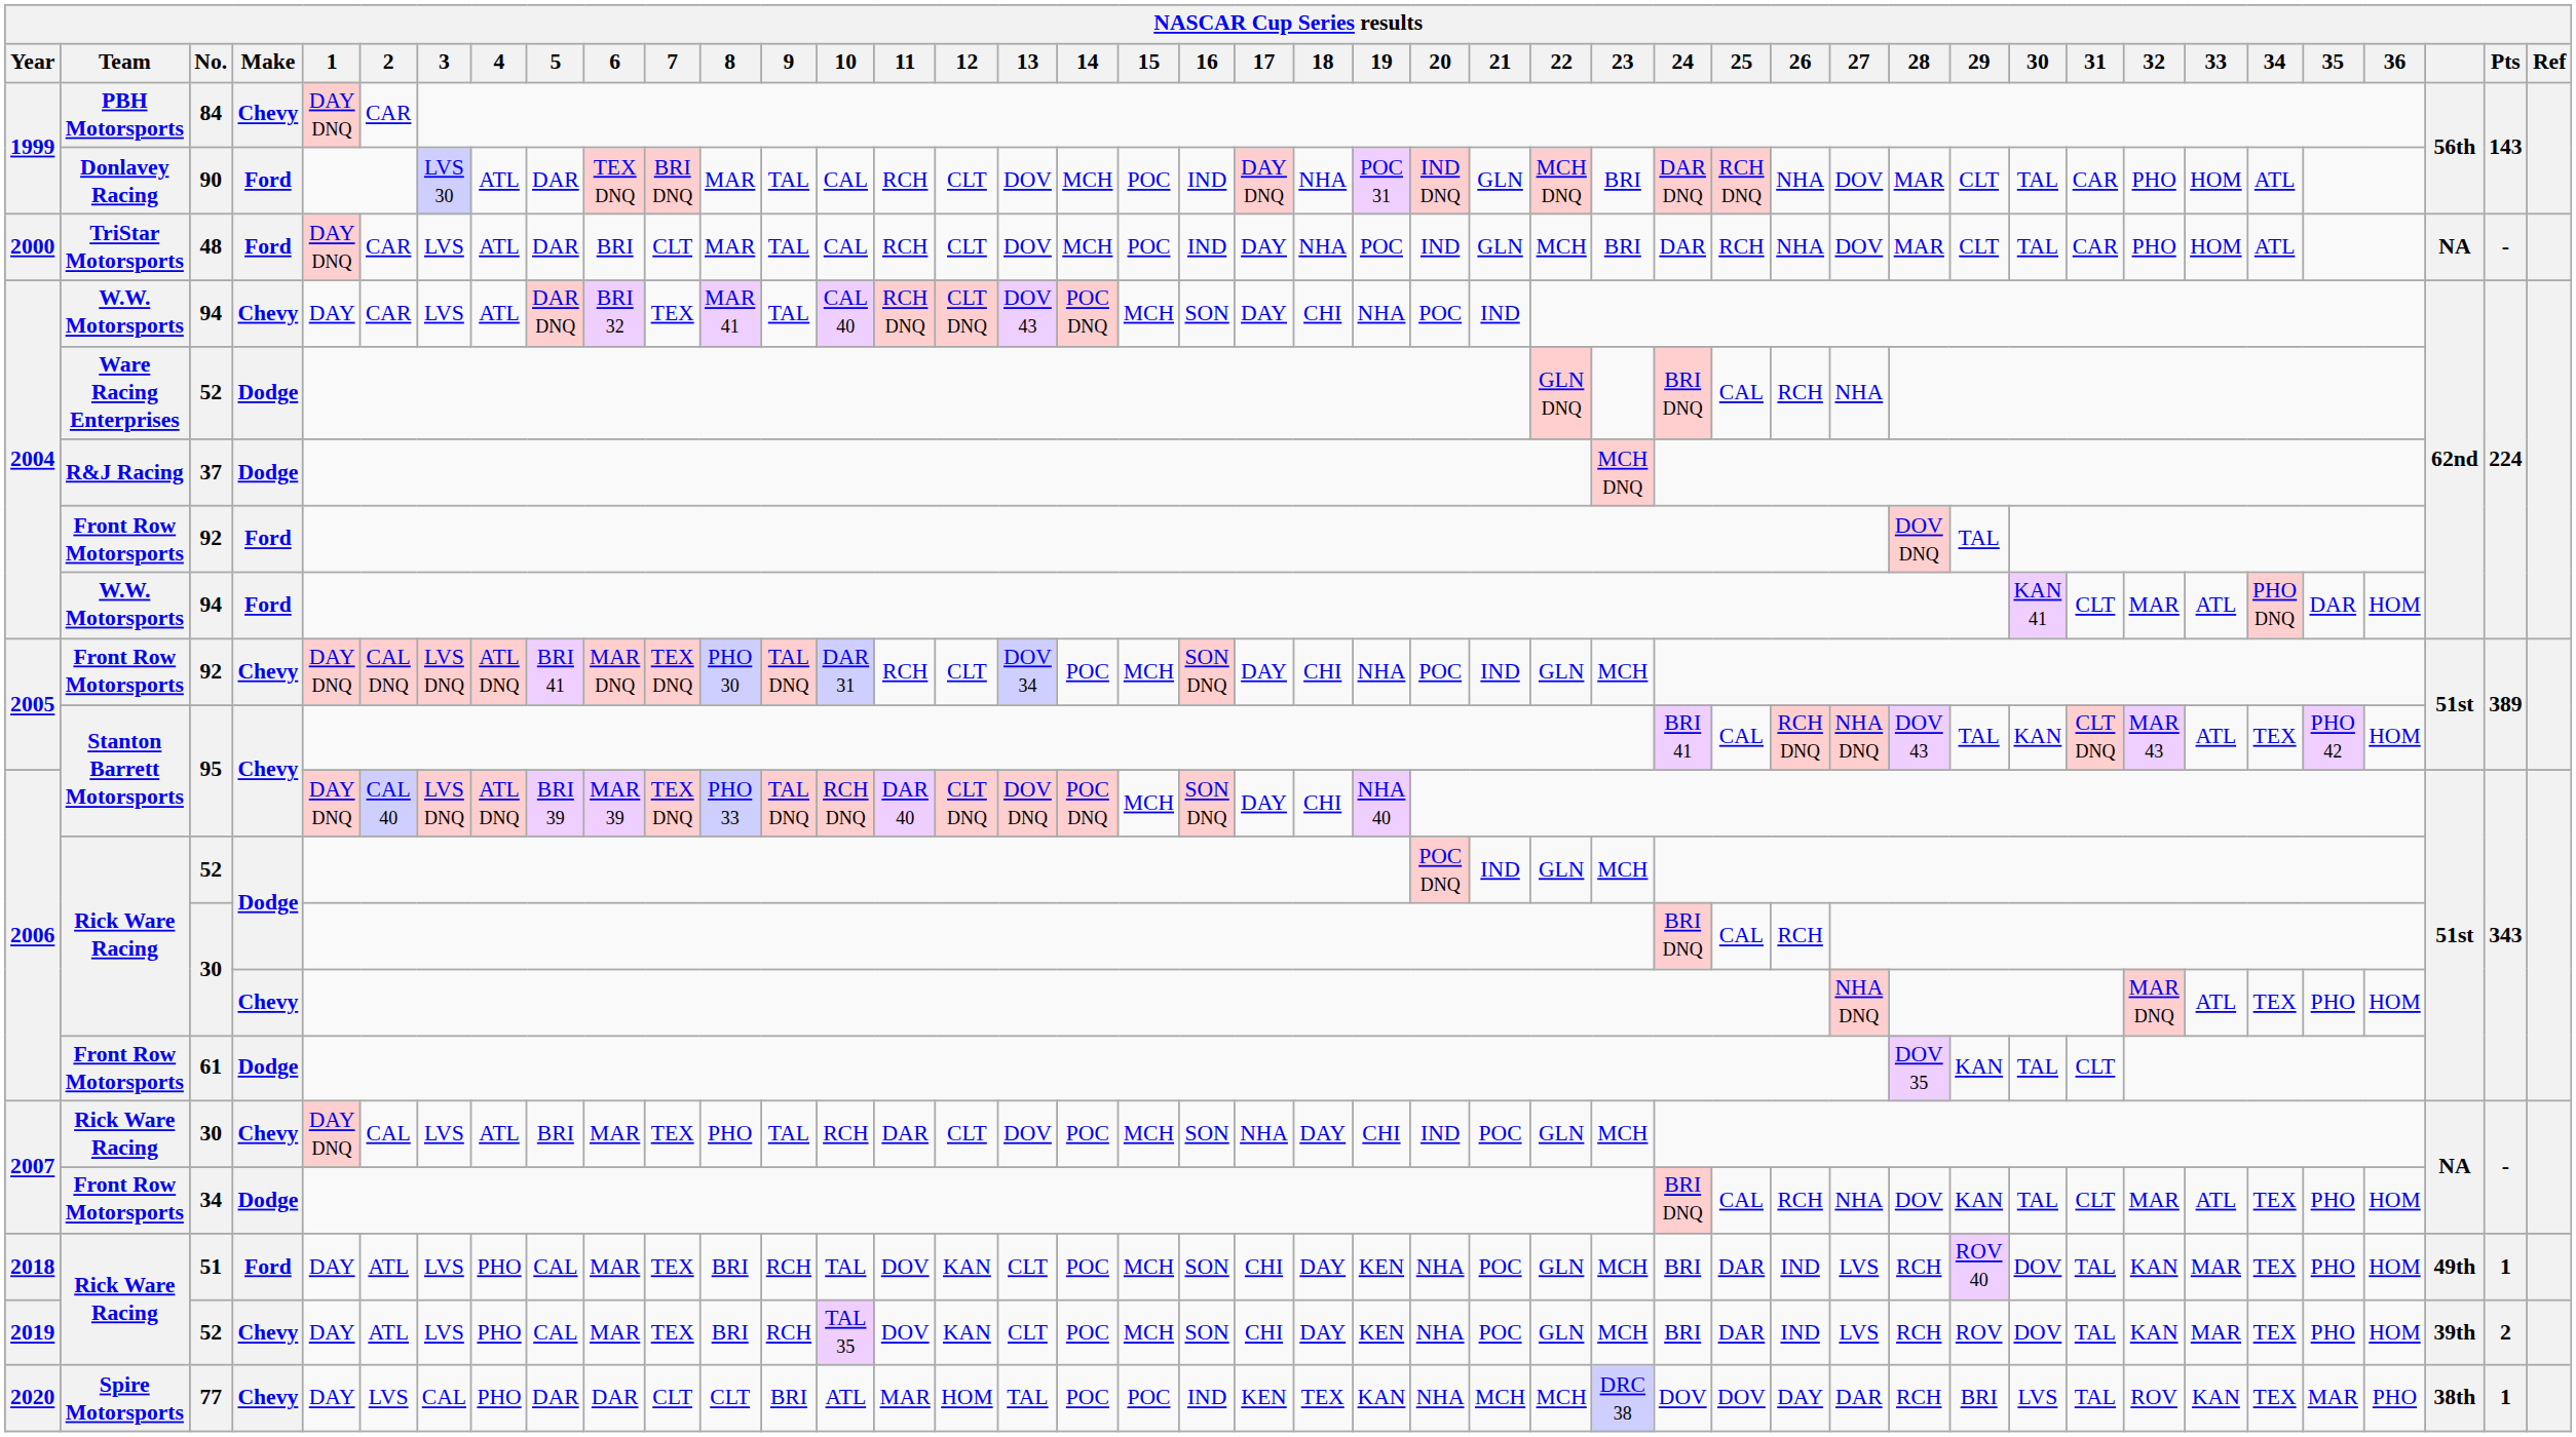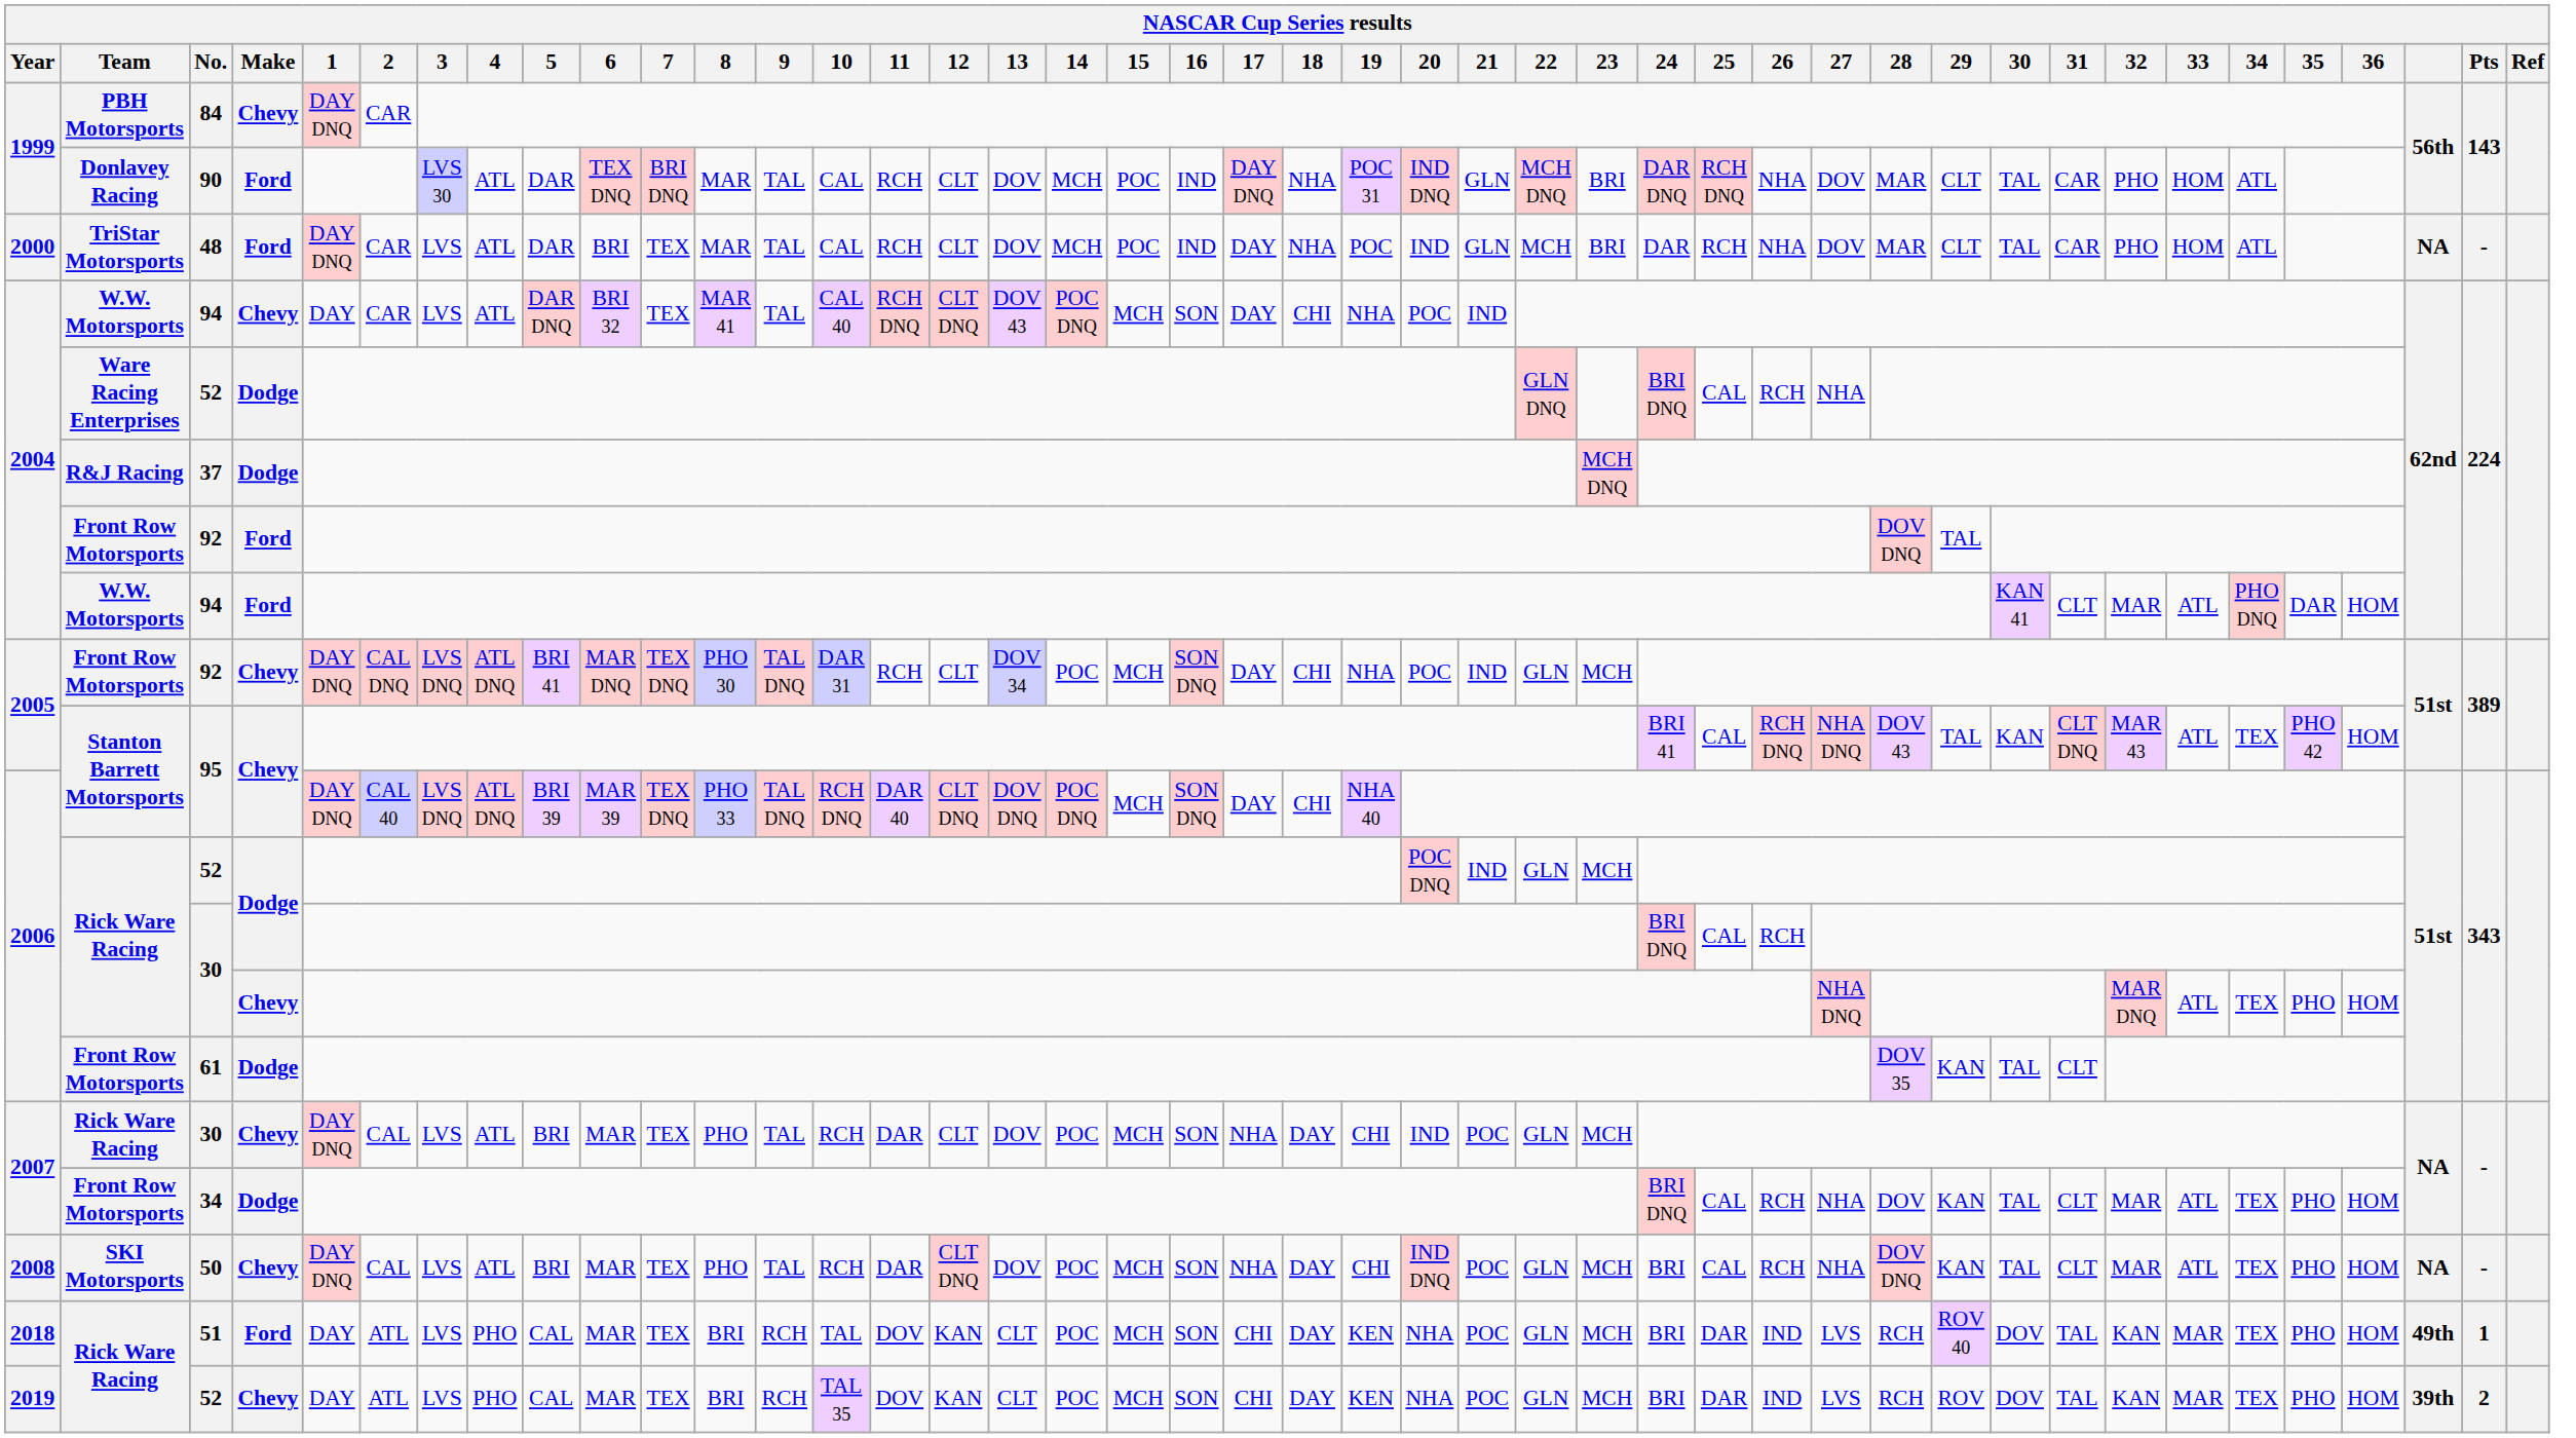48 | 7: CLT -> TEX
+ row: 2008 | SKI Motorsports | 50 | Chevy | DAY DNQ | CAL | LVS | ATL | BRI | MAR | TEX | PHO | TAL | RCH | DAR | CLT DNQ | DOV | POC | MCH | SON | NHA | DAY | CHI | IND DNQ | POC | GLN | MCH | BRI | CAL | RCH | NHA | DOV DNQ | KAN | TAL | CLT | MAR | ATL | TEX | PHO | HOM | NA | -
- row: 2020 | Spire Motorsports | 77 | Chevy | DAY | LVS | CAL | PHO | DAR | DAR | CLT | CLT | BRI | ATL | MAR | HOM | TAL | POC | POC | IND | KEN | TEX | KAN | NHA | MCH | MCH | DRC 38 | DOV | DOV | DAY | DAR | RCH | BRI | LVS | TAL | ROV | KAN | TEX | MAR | PHO | 38th | 1
